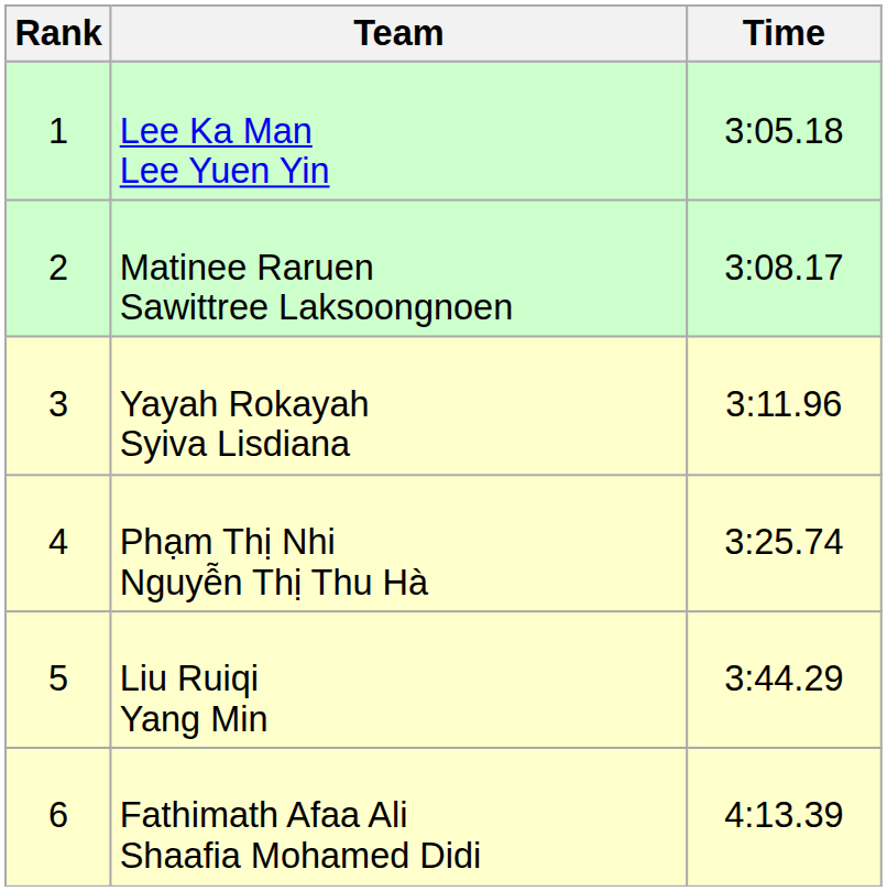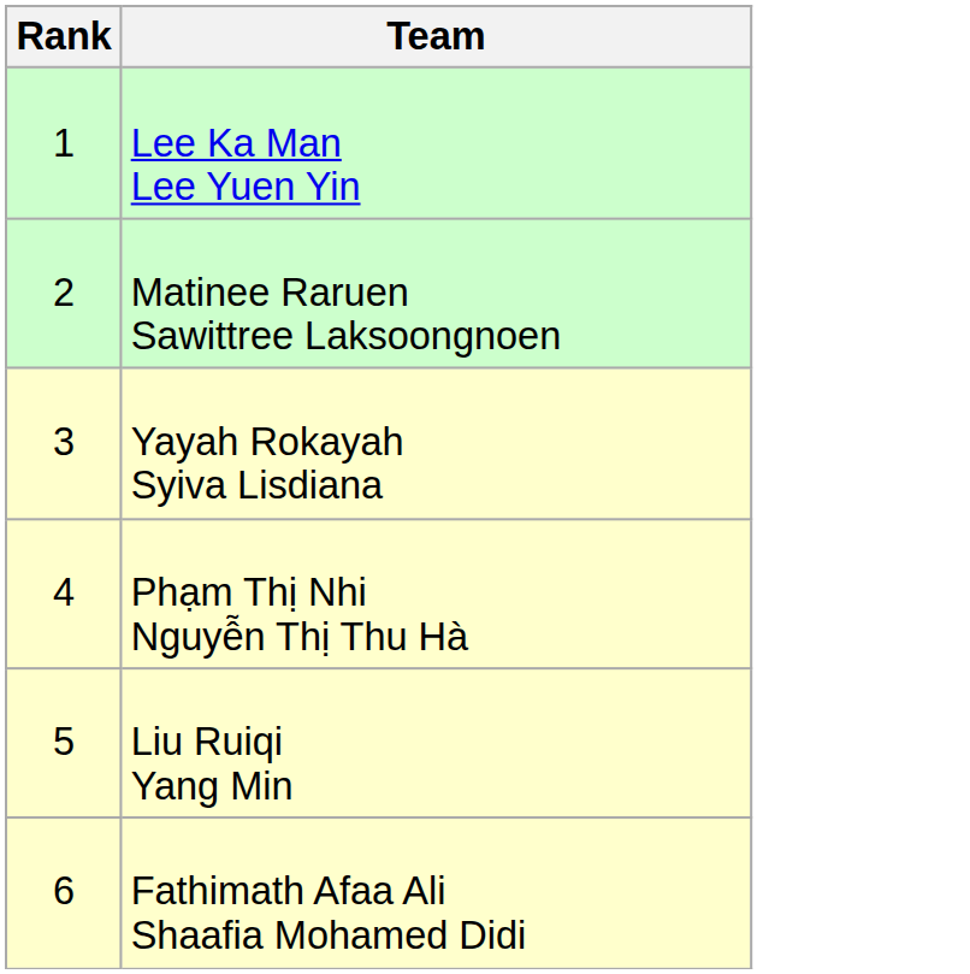- column: Time | 3:05.18 | 3:08.17 | 3:11.96 | 3:25.74 | 3:44.29 | 4:13.39
